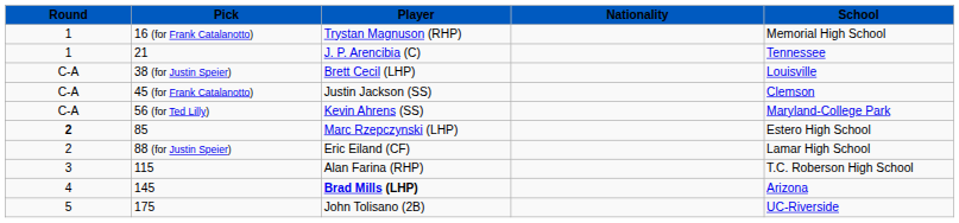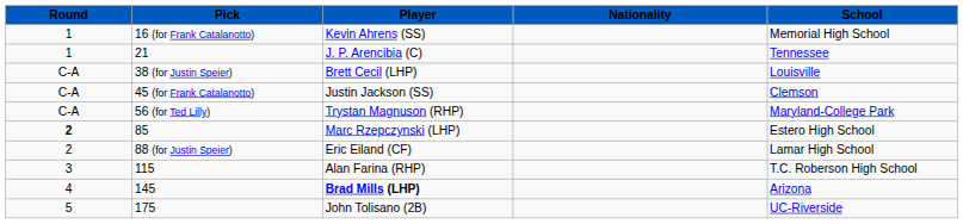16 (for Frank Catalanotto) | Player: Trystan Magnuson (RHP) -> Kevin Ahrens (SS)
56 (for Ted Lilly) | Player: Kevin Ahrens (SS) -> Trystan Magnuson (RHP)
